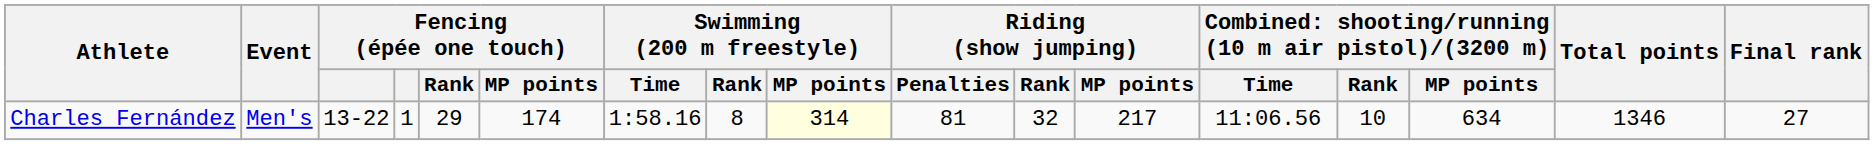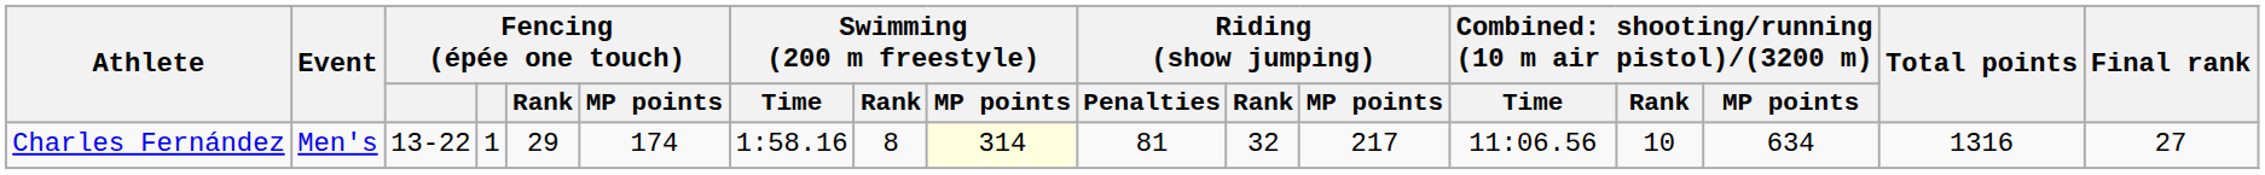Charles Fernández | Total points: 1346 -> 1316
